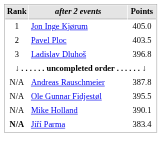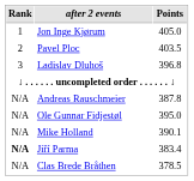Ole Gunnar Fidjestøl | Points: 395.5 -> 395.0
+ row: N/A | Clas Brede Bråthen | 378.5
